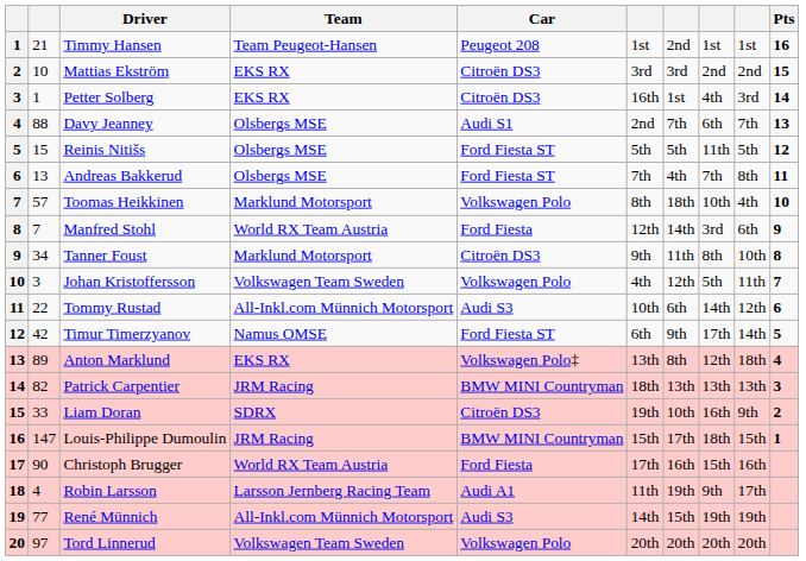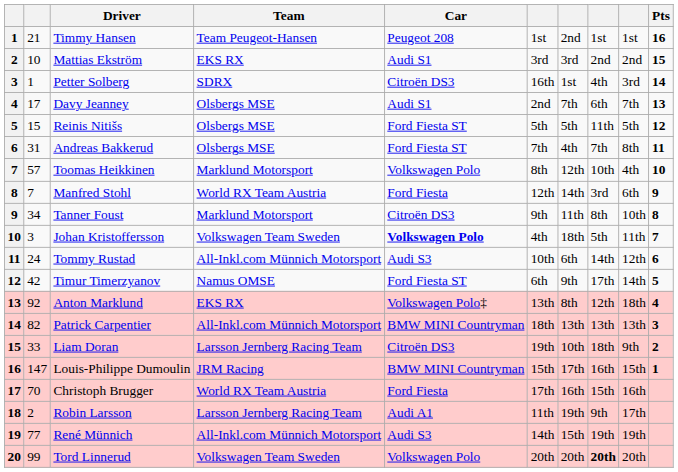Mattias Ekström | Car: Citroën DS3 -> Audi S1
Petter Solberg | Team: EKS RX -> SDRX
Davy Jeanney | column 2: 88 -> 17
Andreas Bakkerud | column 2: 13 -> 31
Toomas Heikkinen | column 7: 18th -> 12th
Johan Kristoffersson | Car: normal -> bold
Johan Kristoffersson | column 7: 12th -> 18th
Tommy Rustad | column 2: 22 -> 24
Anton Marklund | column 2: 89 -> 92
Patrick Carpentier | Team: JRM Racing -> All-Inkl.com Münnich Motorsport
Liam Doran | Team: SDRX -> Larsson Jernberg Racing Team
Liam Doran | column 8: 16th -> 18th
Louis-Philippe Dumoulin | column 8: 18th -> 16th
Christoph Brugger | column 2: 90 -> 70
Robin Larsson | column 2: 4 -> 2
Tord Linnerud | column 2: 97 -> 99
Tord Linnerud | column 8: normal -> bold
